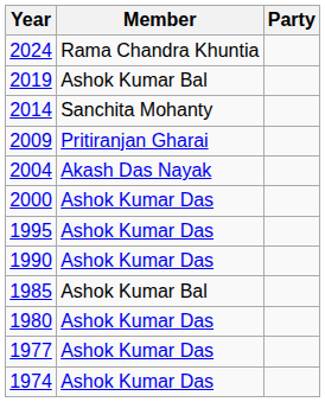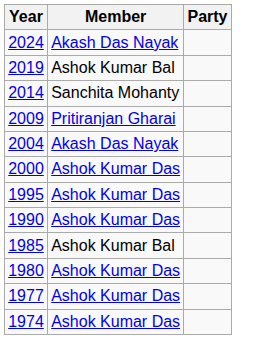2024 | Member: Rama Chandra Khuntia -> Akash Das Nayak
